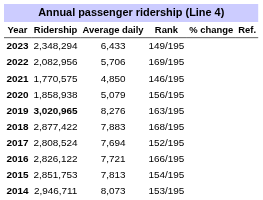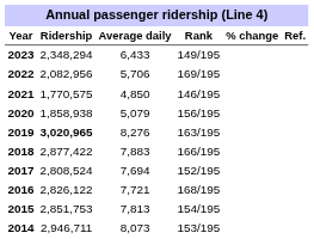2018 | Rank: 168/195 -> 166/195
2016 | Rank: 166/195 -> 168/195
